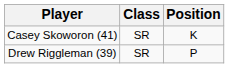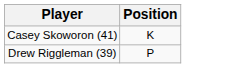- column: Class | SR | SR
